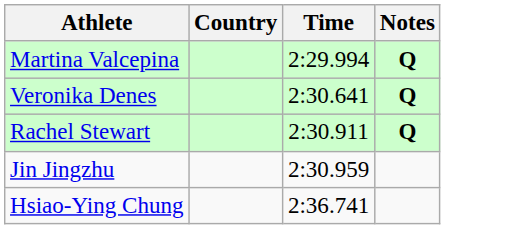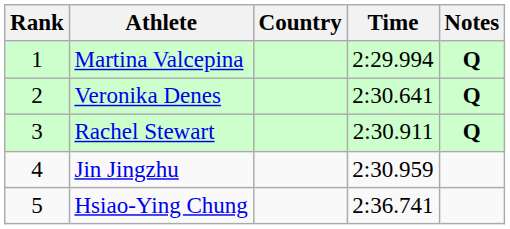+ column: Rank | 1 | 2 | 3 | 4 | 5
